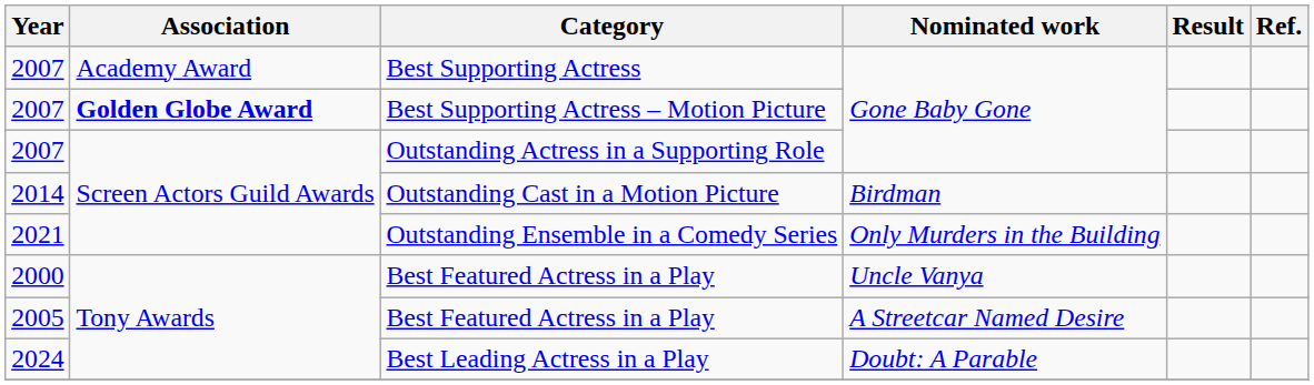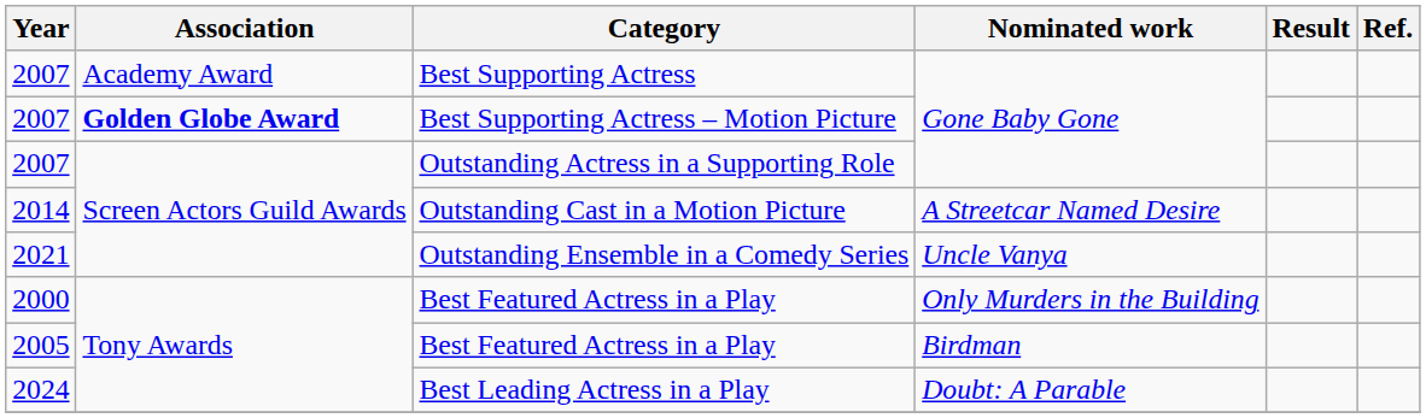Outstanding Cast in a Motion Picture | Nominated work: Birdman -> A Streetcar Named Desire
Outstanding Ensemble in a Comedy Series | Nominated work: Only Murders in the Building -> Uncle Vanya
2000 / Best Featured Actress in a Play | Nominated work: Uncle Vanya -> Only Murders in the Building
2005 / Best Featured Actress in a Play | Nominated work: A Streetcar Named Desire -> Birdman
